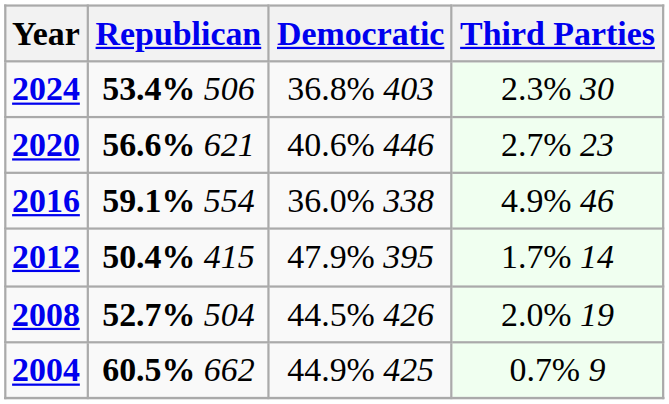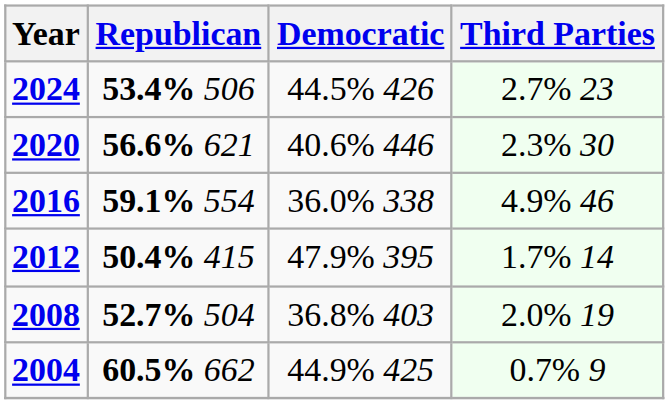2024 | Democratic: 36.8% 403 -> 44.5% 426
2024 | Third Parties: 2.3% 30 -> 2.7% 23
2020 | Third Parties: 2.7% 23 -> 2.3% 30
2008 | Democratic: 44.5% 426 -> 36.8% 403
